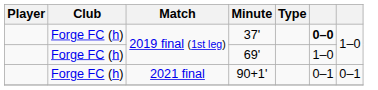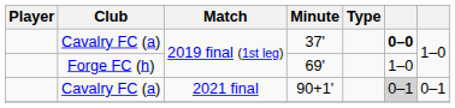37' | Club: Forge FC (h) -> Cavalry FC (a)
90+1' | Club: Forge FC (h) -> Cavalry FC (a)
90+1' | column 6: no background -> lightgrey background
